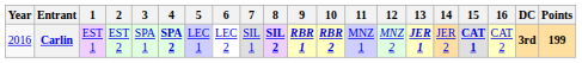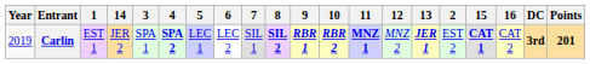columns swapped: 2 <-> 14
Carlin | Year: 2016 -> 2019
Carlin | 11: normal -> bold
Carlin | Points: 199 -> 201
